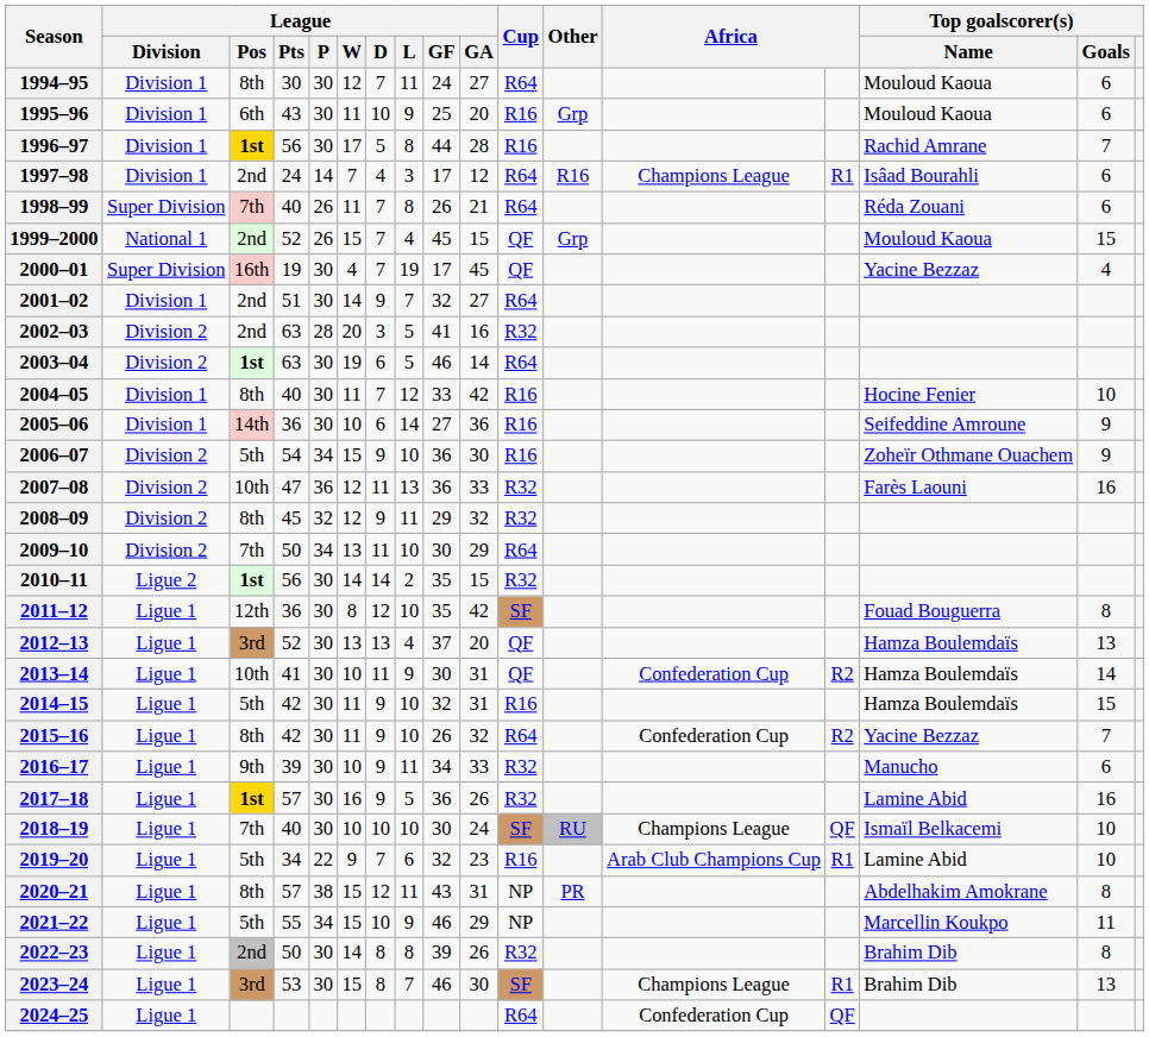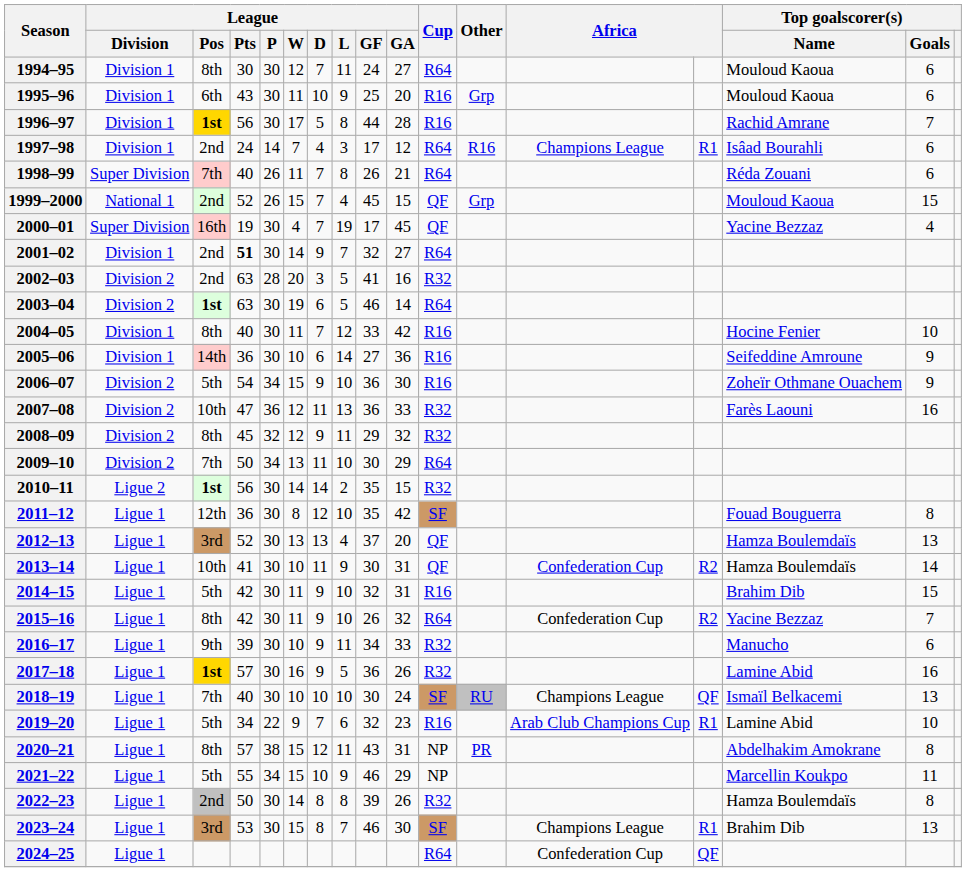2001–02 | League / Pts: normal -> bold
2014–15 | Top goalscorer(s) / Name: Hamza Boulemdaïs -> Brahim Dib
2018–19 | Top goalscorer(s) / Goals: 10 -> 13
2022–23 | Top goalscorer(s) / Name: Brahim Dib -> Hamza Boulemdaïs
